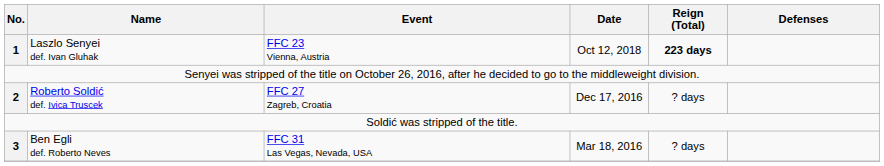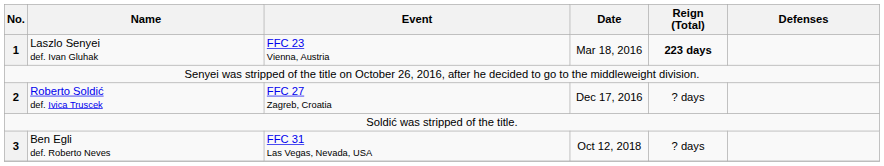Laszlo Senyei def. Ivan Gluhak | Date: Oct 12, 2018 -> Mar 18, 2016
Ben Egli def. Roberto Neves | Date: Mar 18, 2016 -> Oct 12, 2018
